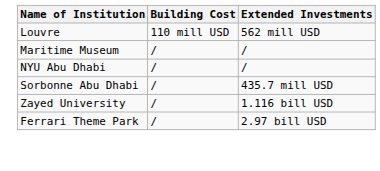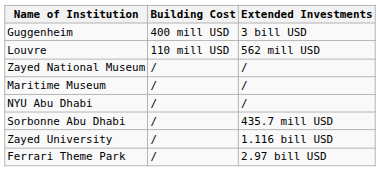+ row: Guggenheim | 400 mill USD | 3 bill USD
+ row: Zayed National Museum | / | /
